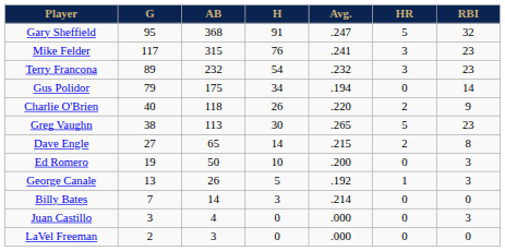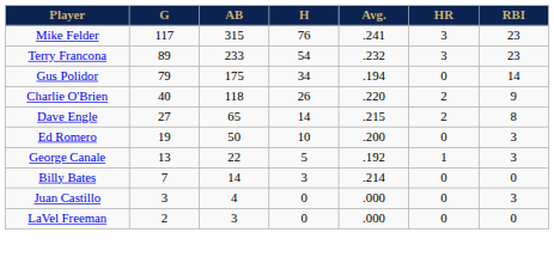- row: Gary Sheffield | 95 | 368 | 91 | .247 | 5 | 32
Terry Francona | AB: 232 -> 233
- row: Greg Vaughn | 38 | 113 | 30 | .265 | 5 | 23
George Canale | AB: 26 -> 22
